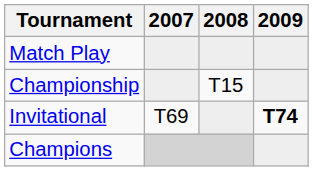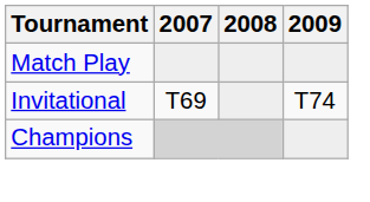- row: Championship | T15
Invitational | 2009: bold -> normal
